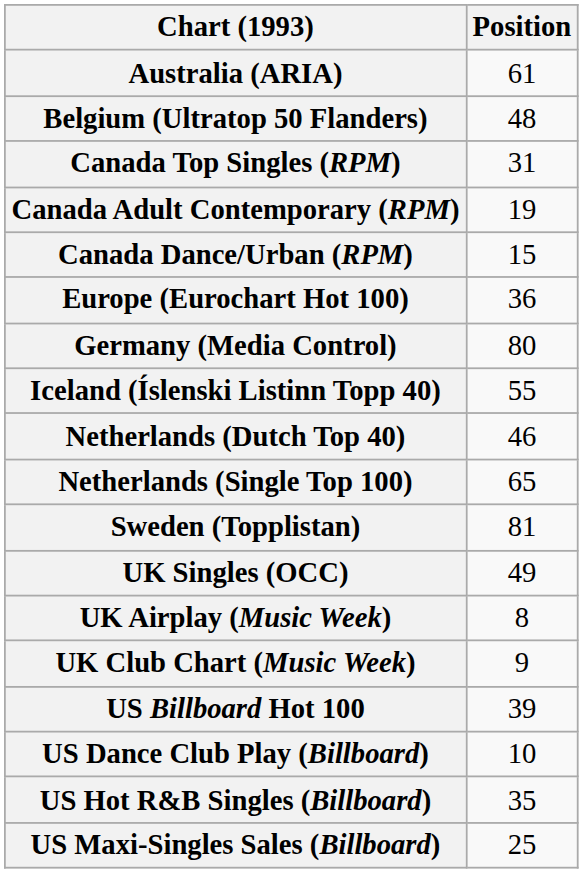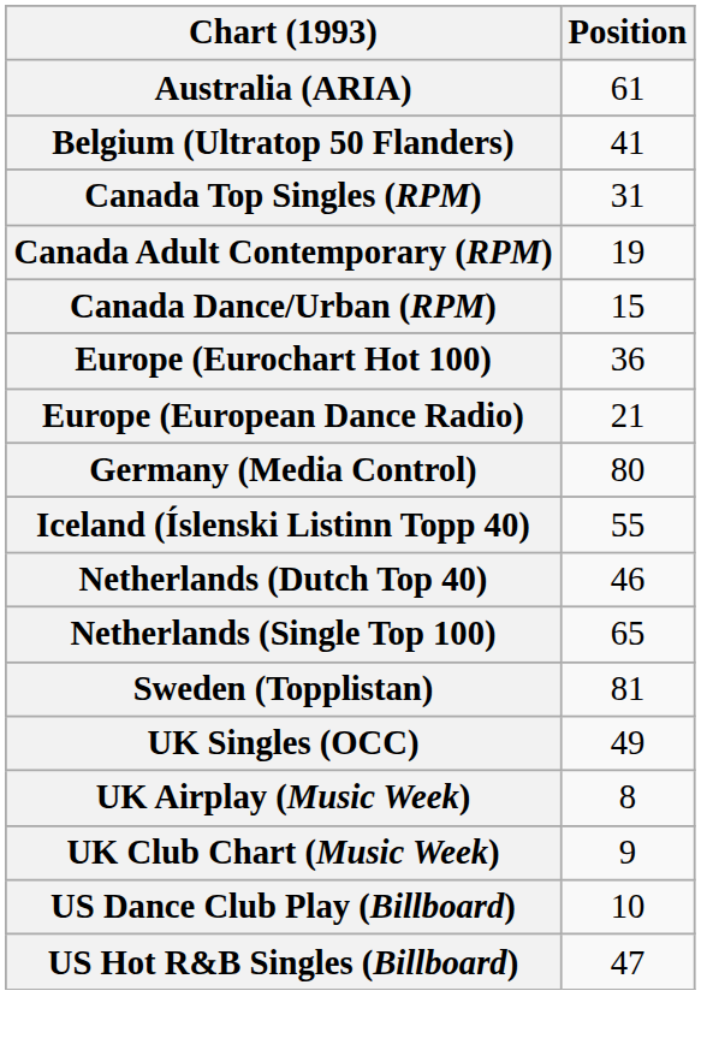Belgium (Ultratop 50 Flanders) | Position: 48 -> 41
+ row: Europe (European Dance Radio) | 21
- row: US Billboard Hot 100 | 39
US Hot R&B Singles (Billboard) | Position: 35 -> 47
- row: US Maxi-Singles Sales (Billboard) | 25
